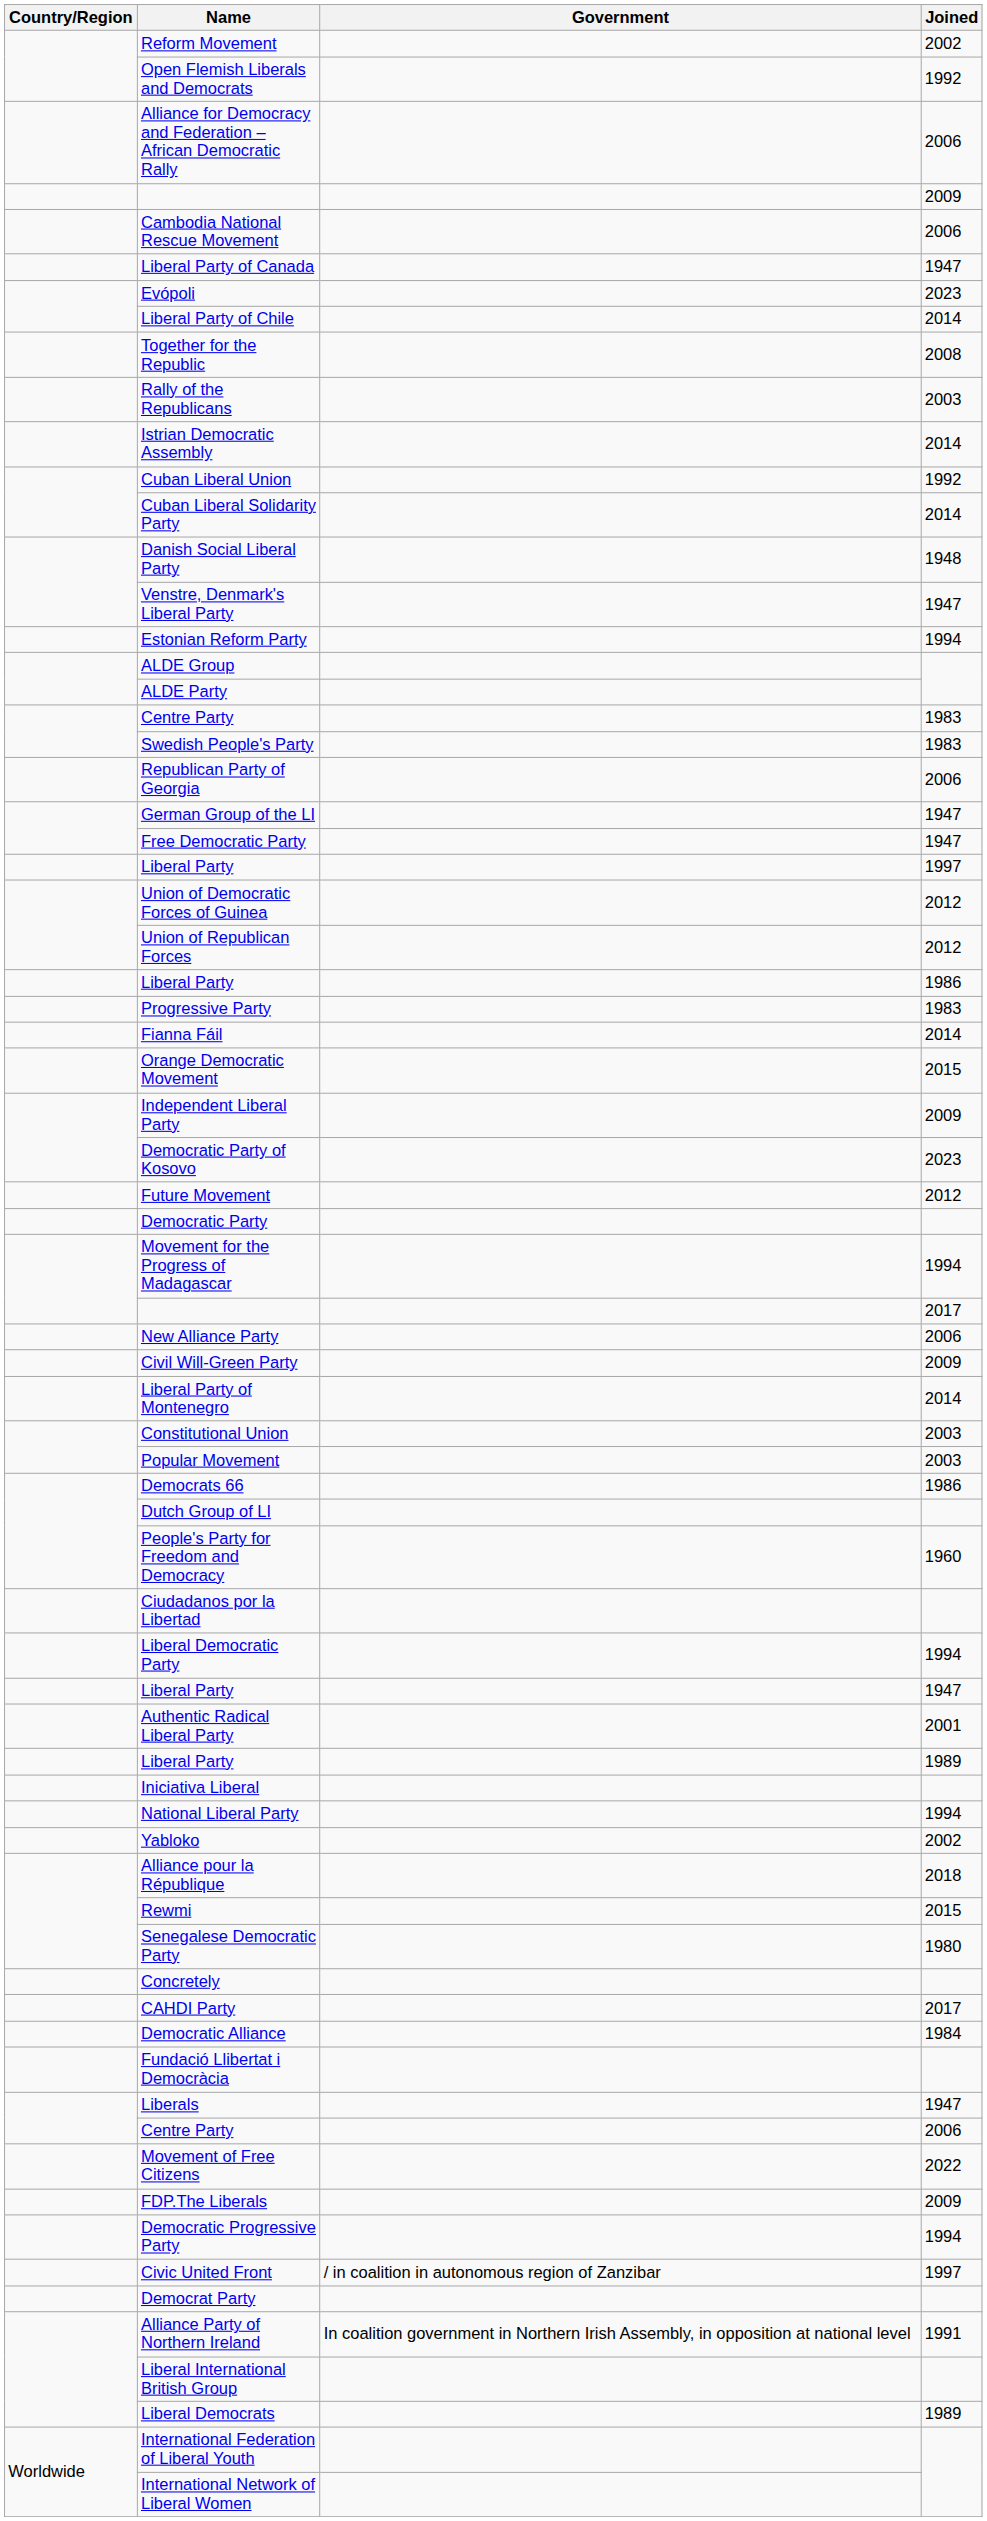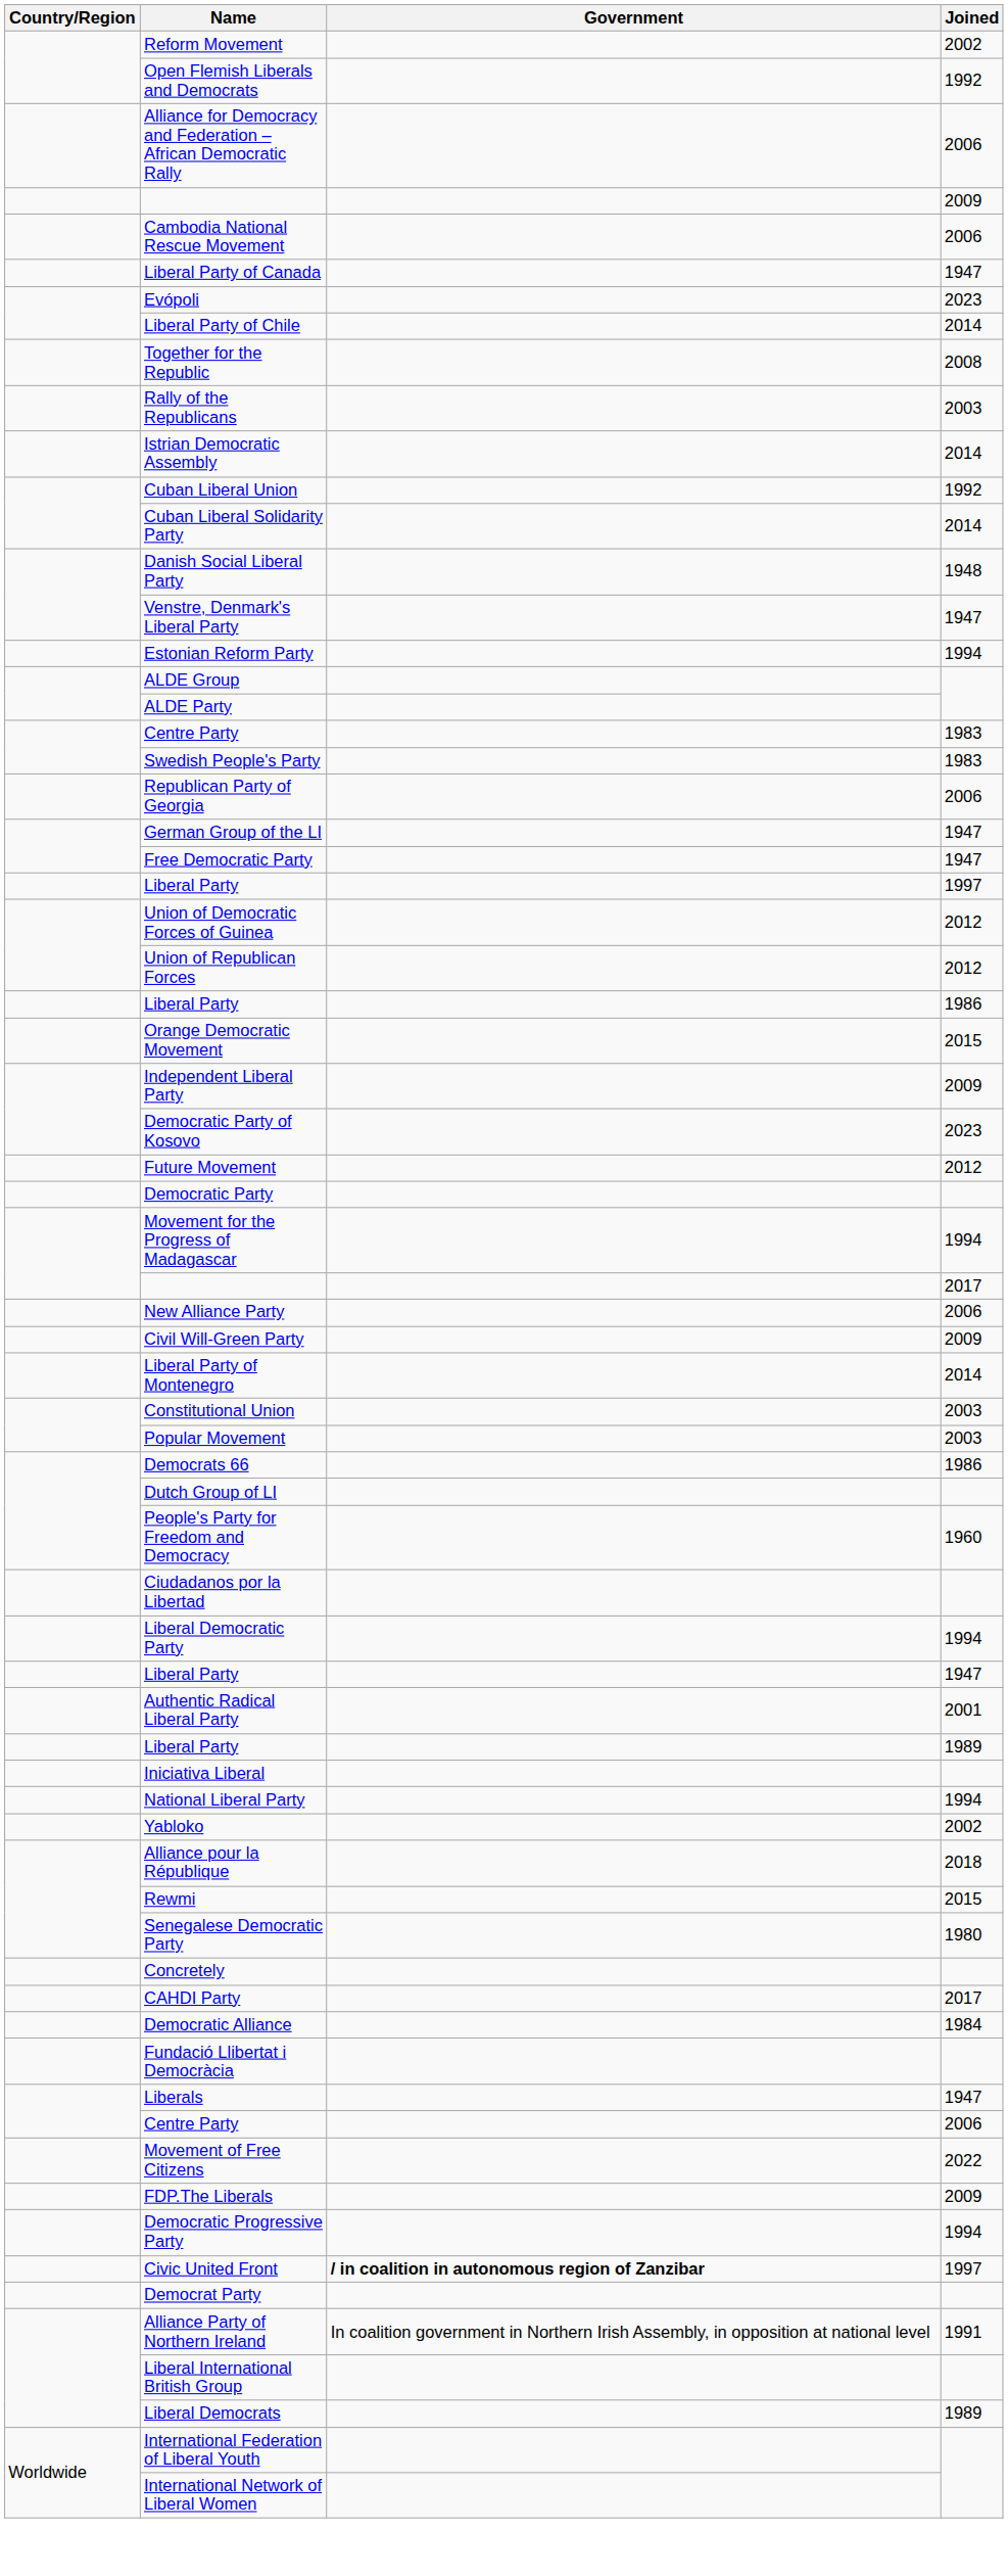- row: Progressive Party | 1983
- row: Fianna Fáil | 2014
Civic United Front | Government: normal -> bold
